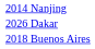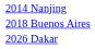rows swapped: 2018 Buenos Aires <-> 2026 Dakar
